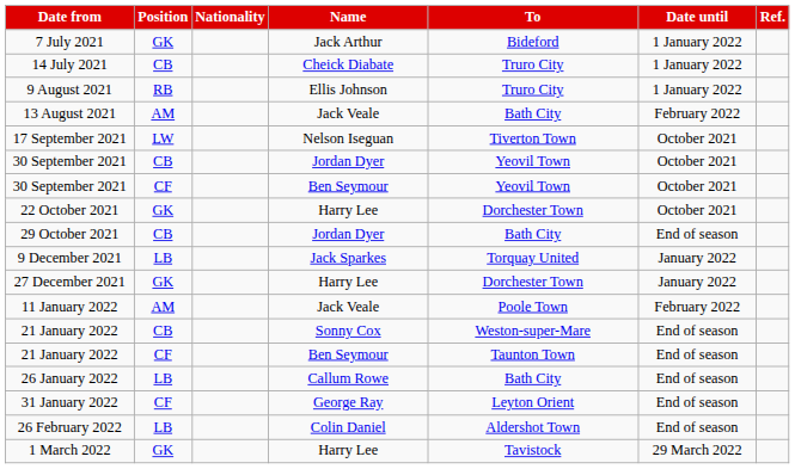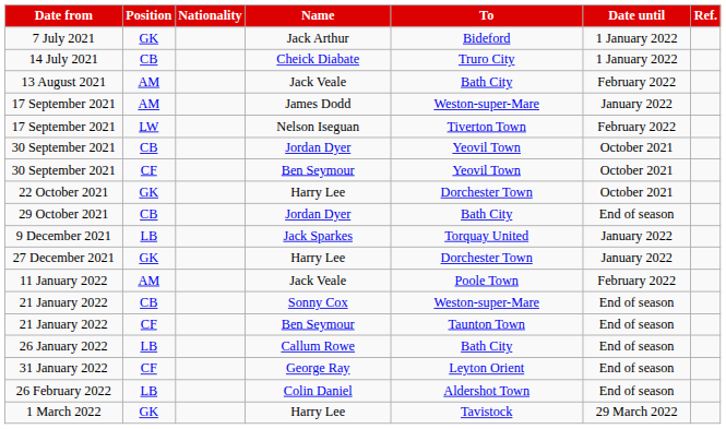- row: 9 August 2021 | RB | Ellis Johnson | Truro City | 1 January 2022
+ row: 17 September 2021 | AM | James Dodd | Weston-super-Mare | January 2022
17 September 2021 / Nelson Iseguan | Date until: October 2021 -> February 2022
